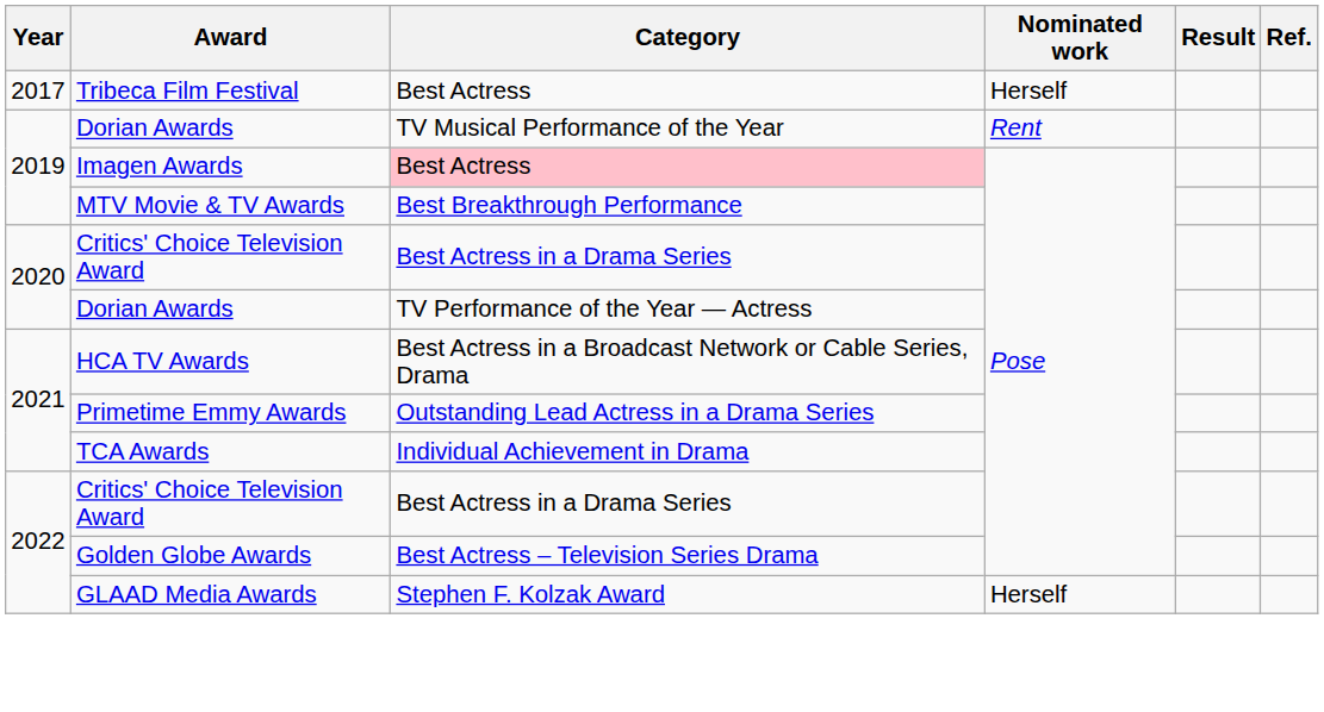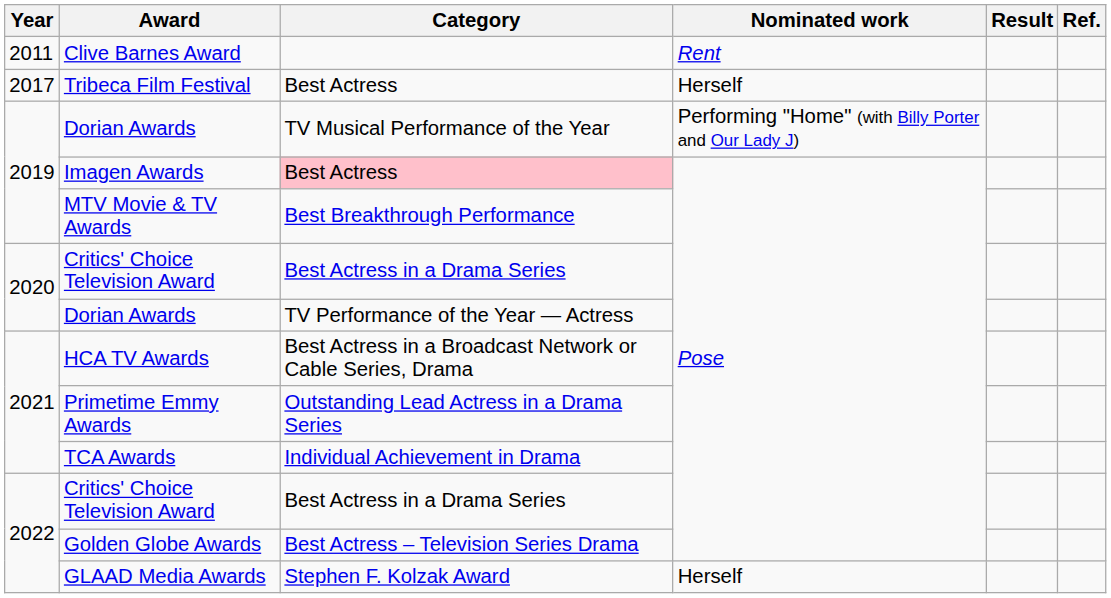+ row: 2011 | Clive Barnes Award | Rent
2019 / Dorian Awards | Nominated work: Rent -> Performing "Home" (with Billy Porter and Our Lady J)
